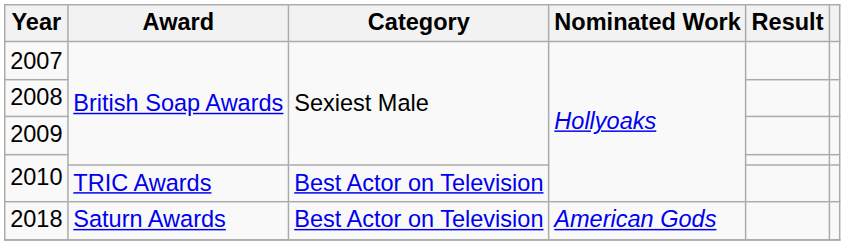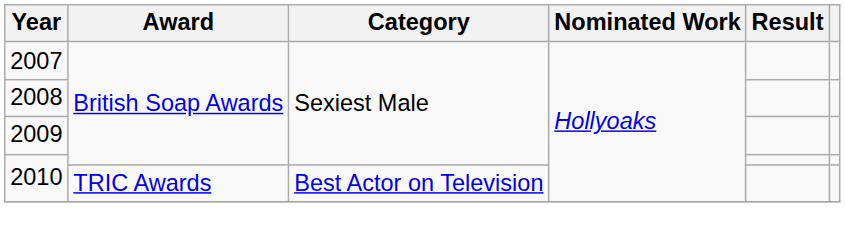- row: 2018 | Saturn Awards | Best Actor on Television | American Gods
